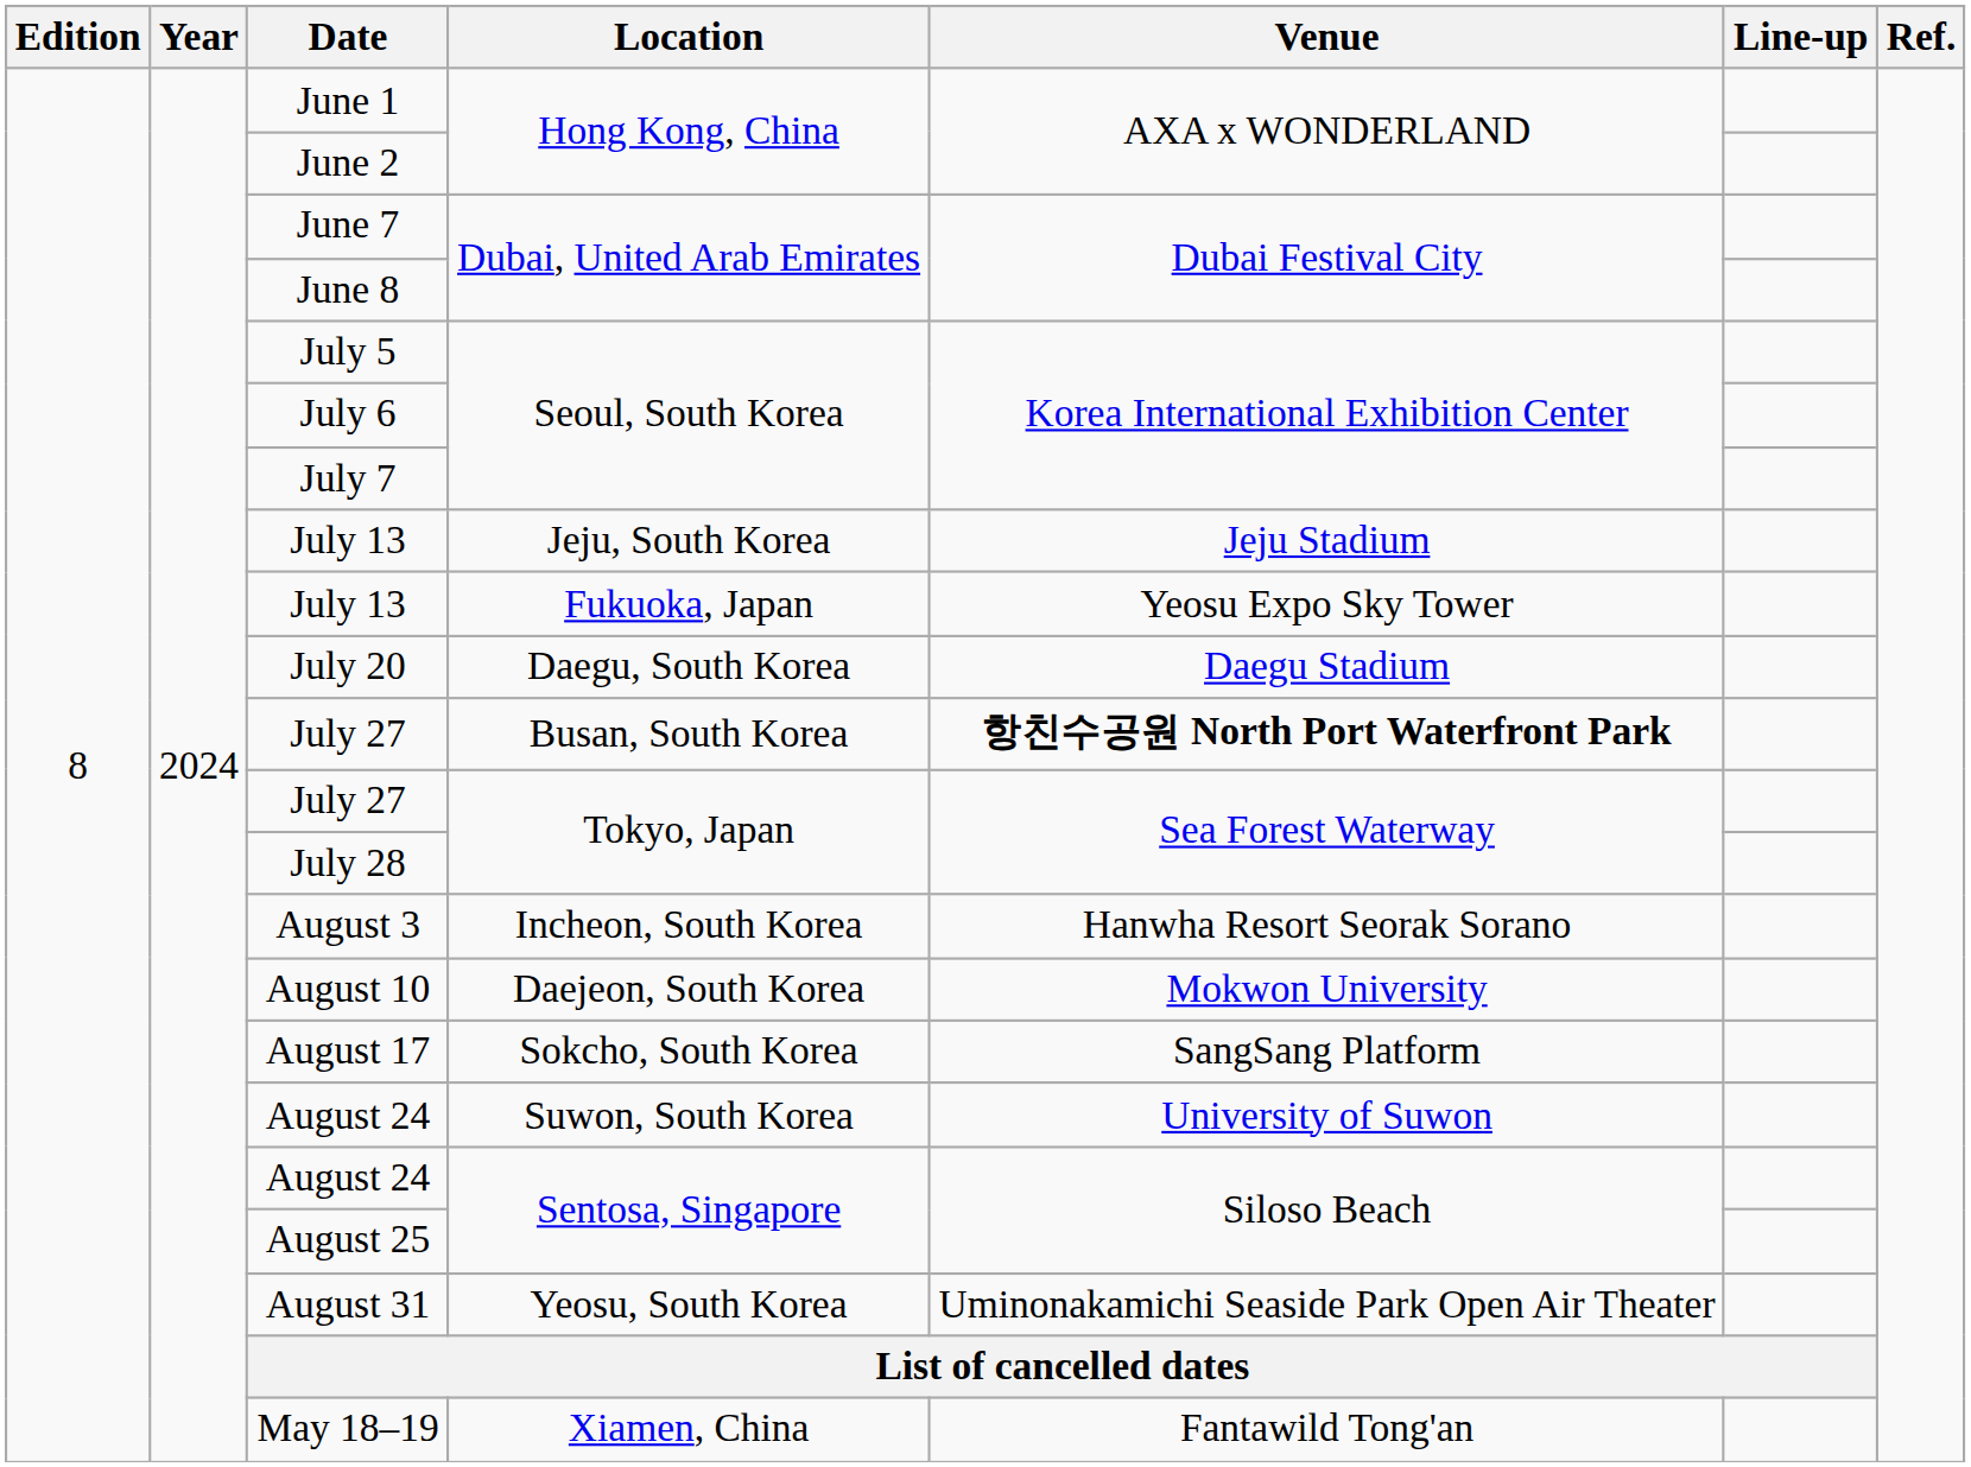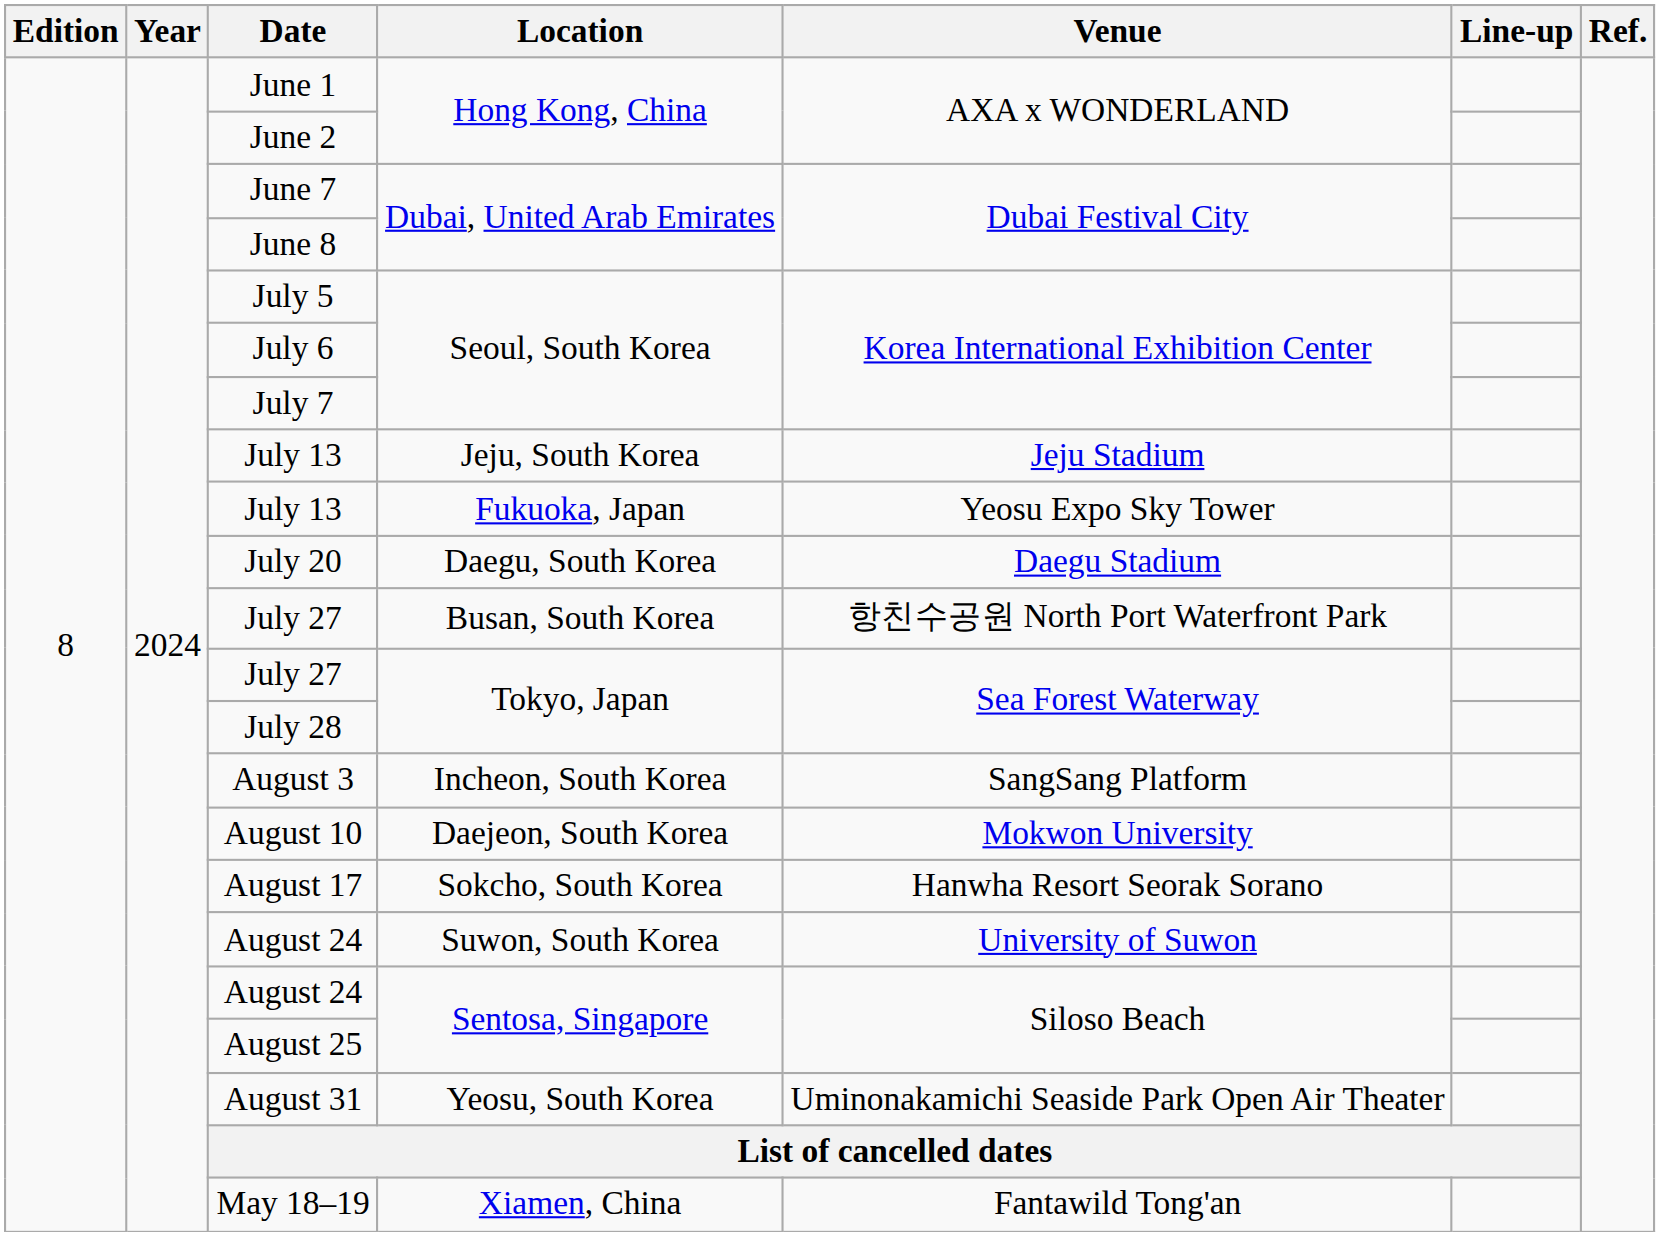July 27 / Busan, South Korea | Venue: bold -> normal
August 3 | Venue: Hanwha Resort Seorak Sorano -> SangSang Platform
August 17 | Venue: SangSang Platform -> Hanwha Resort Seorak Sorano
